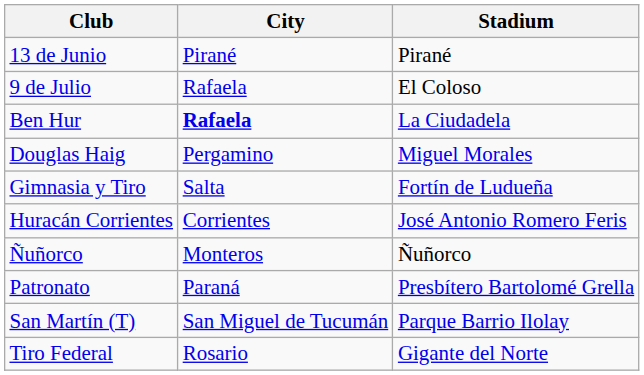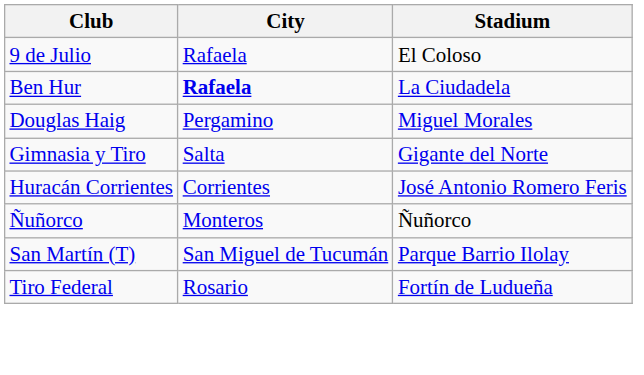- row: 13 de Junio | Pirané | Pirané
Gimnasia y Tiro | Stadium: Fortín de Ludueña -> Gigante del Norte
- row: Patronato | Paraná | Presbítero Bartolomé Grella
Tiro Federal | Stadium: Gigante del Norte -> Fortín de Ludueña
